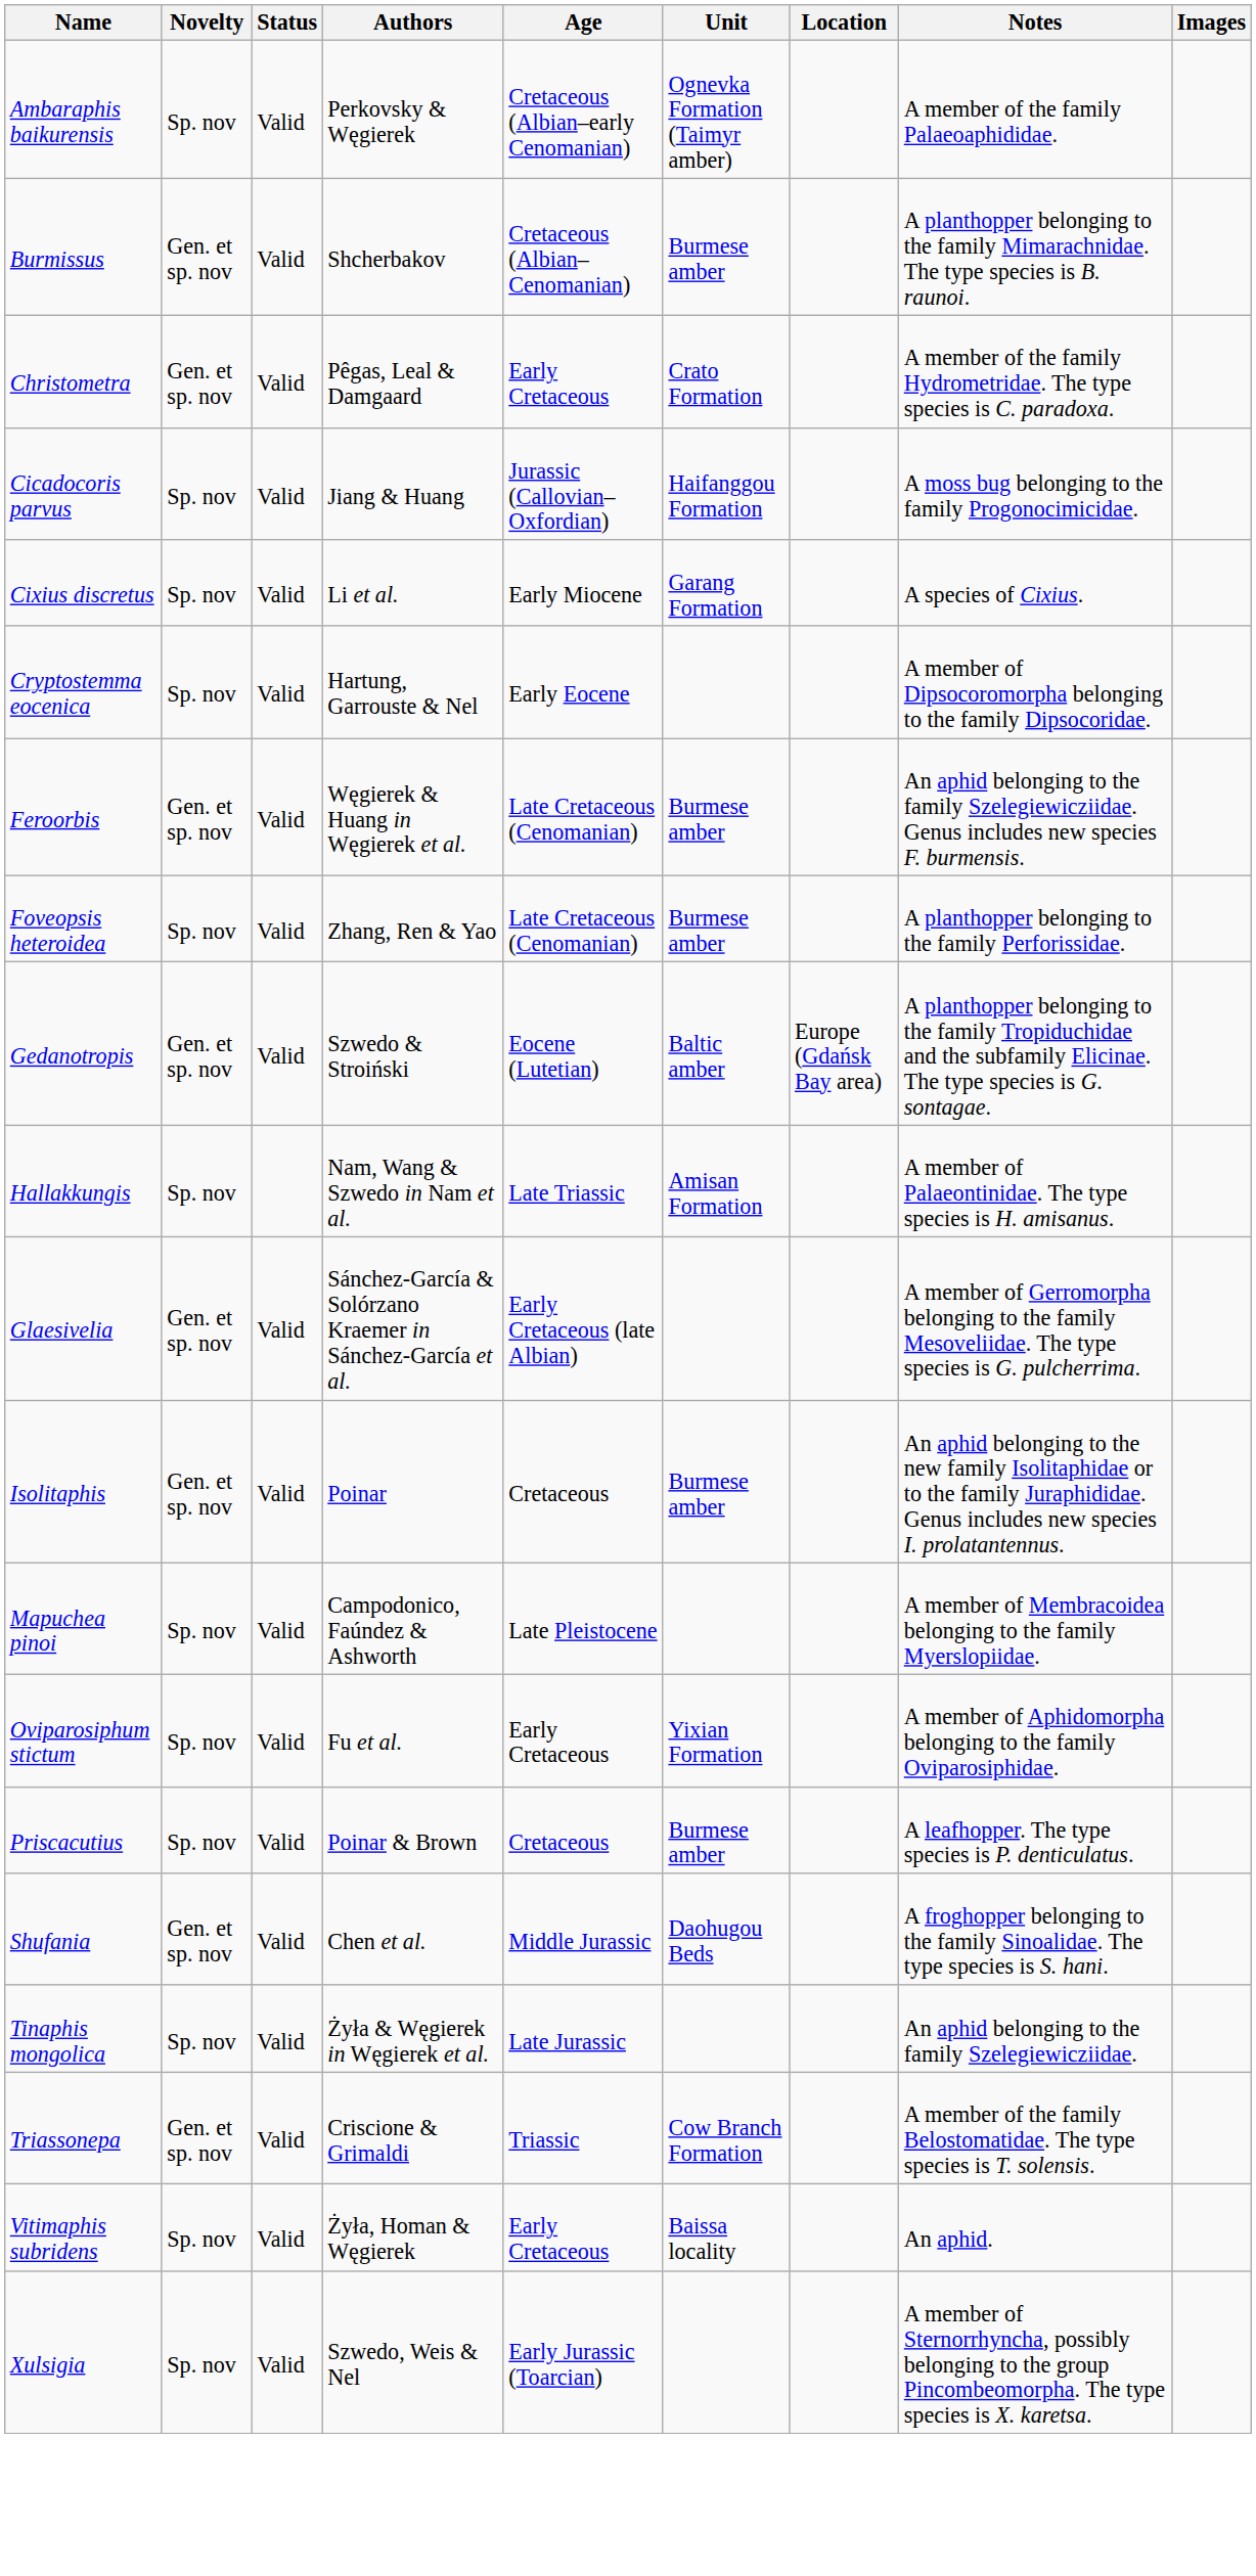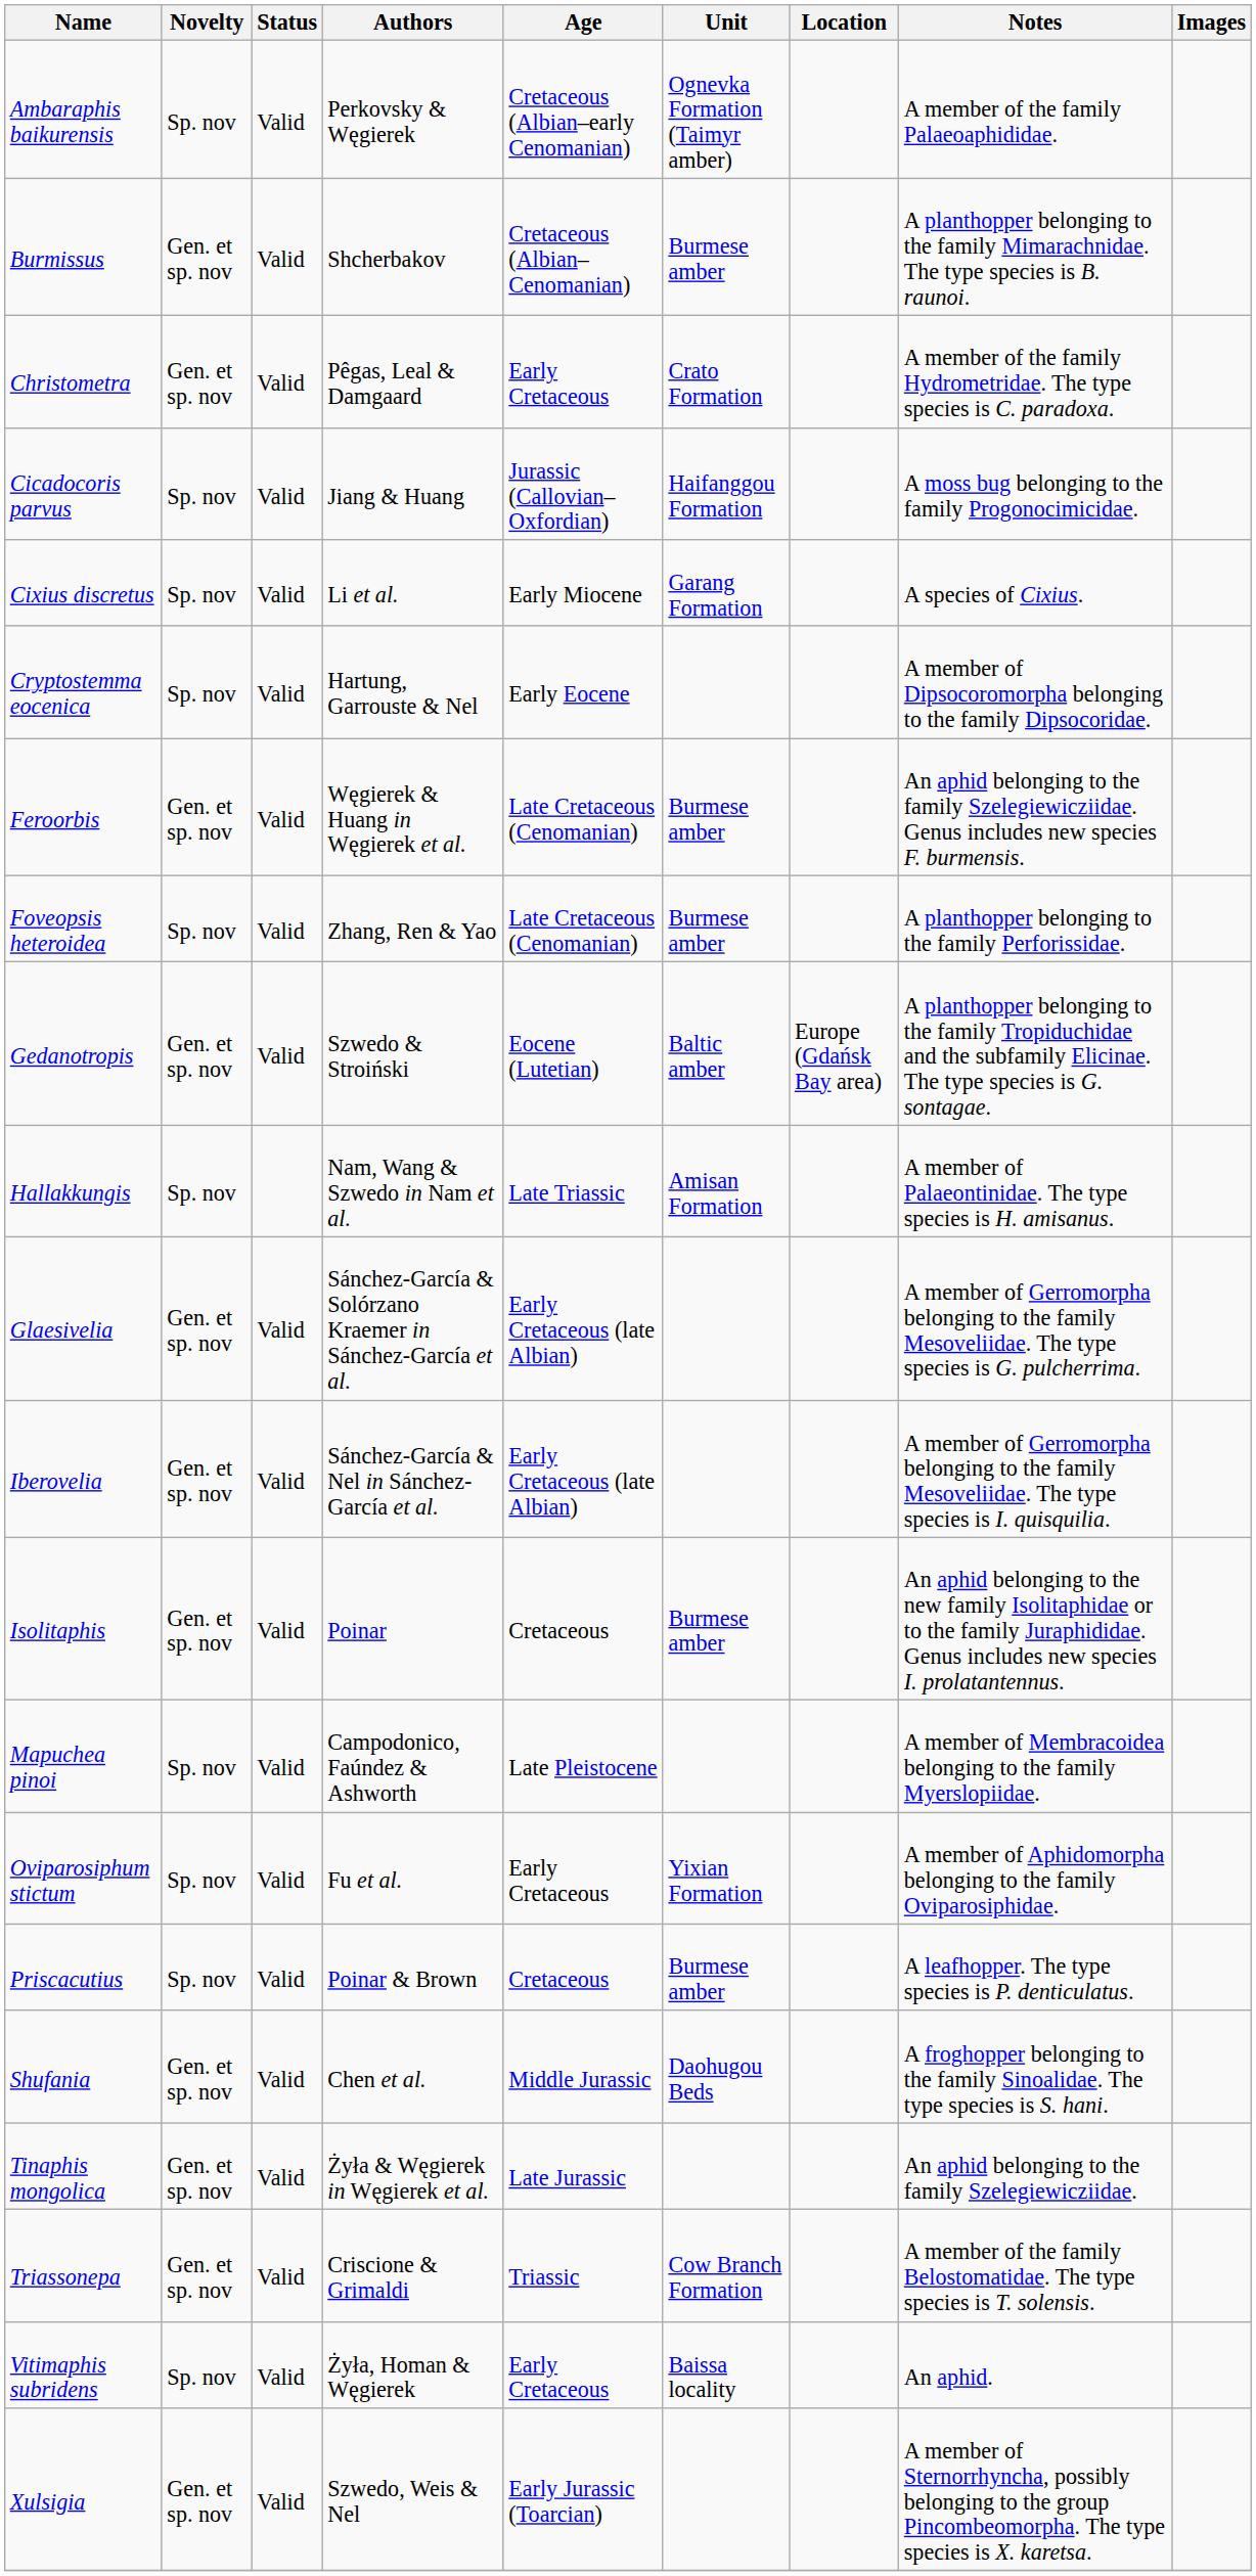+ row: Iberovelia | Gen. et sp. nov | Valid | Sánchez-García & Nel in Sánchez-García et al. | Early Cretaceous (late Albian) | A member of Gerromorpha belonging to the family Mesoveliidae. The type species is I. quisquilia.
Tinaphis mongolica | Novelty: Sp. nov -> Gen. et sp. nov
Xulsigia | Novelty: Sp. nov -> Gen. et sp. nov
